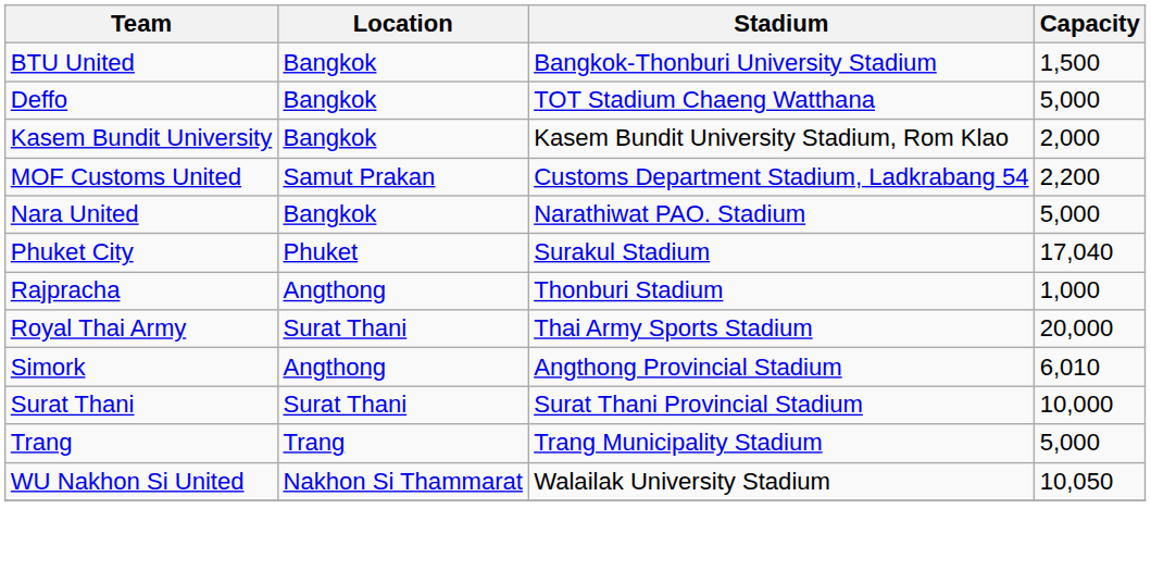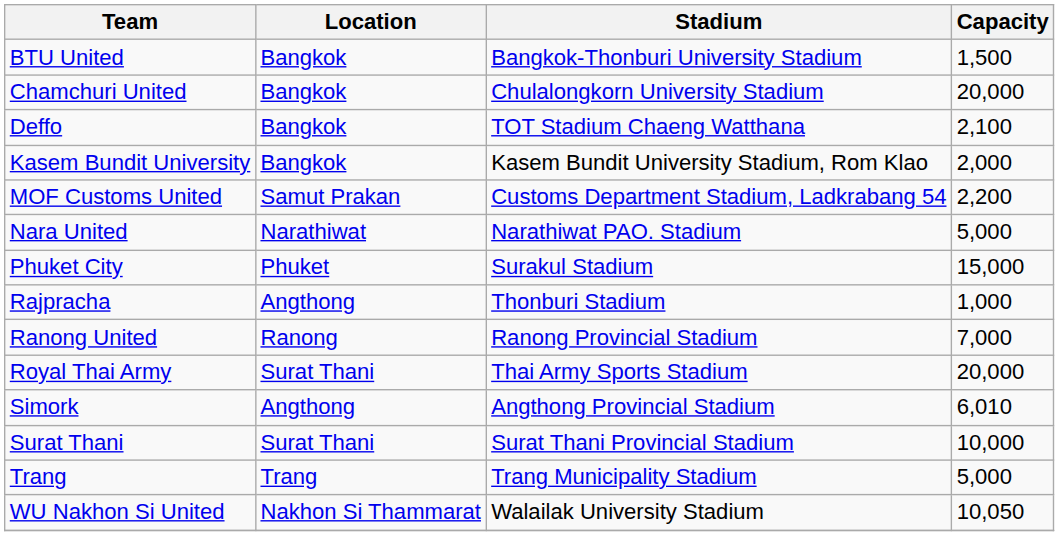+ row: Chamchuri United | Bangkok | Chulalongkorn University Stadium | 20,000
Deffo | Capacity: 5,000 -> 2,100
Nara United | Location: Bangkok -> Narathiwat
Phuket City | Capacity: 17,040 -> 15,000
+ row: Ranong United | Ranong | Ranong Provincial Stadium | 7,000
